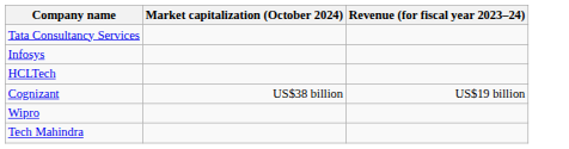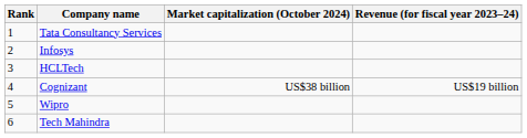+ column: Rank | 1 | 2 | 3 | 4 | 5 | 6
